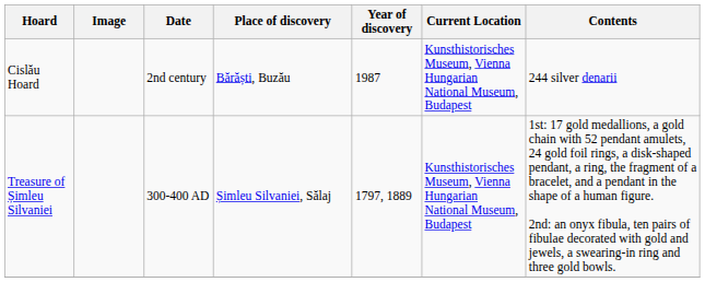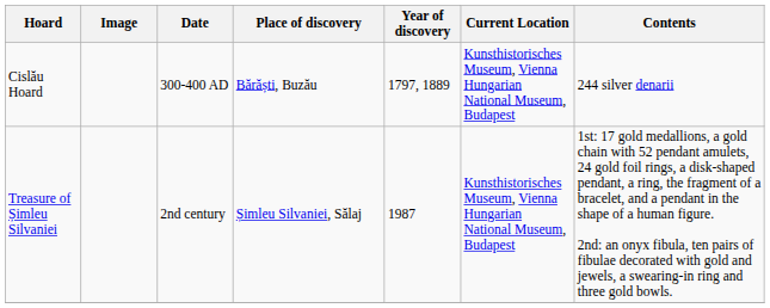Cislău Hoard | Date: 2nd century -> 300-400 AD
Cislău Hoard | Year of discovery: 1987 -> 1797, 1889
Treasure of Șimleu Silvaniei | Date: 300-400 AD -> 2nd century
Treasure of Șimleu Silvaniei | Year of discovery: 1797, 1889 -> 1987
